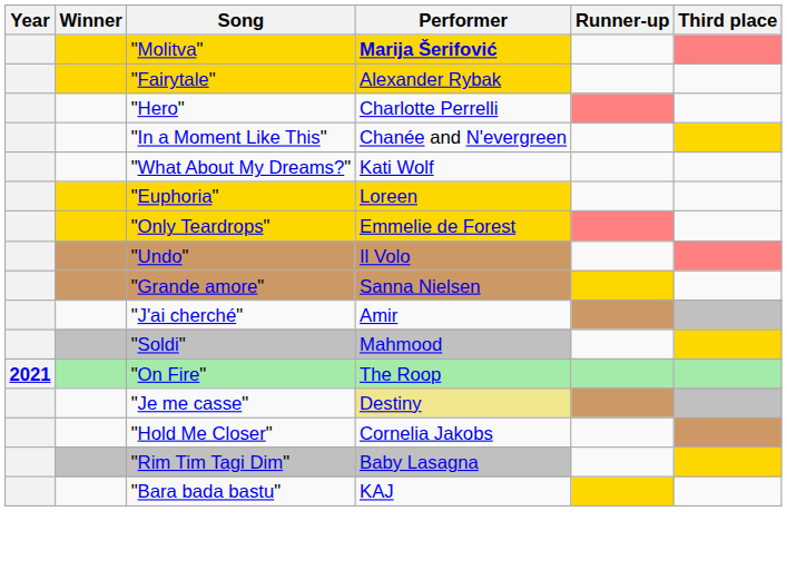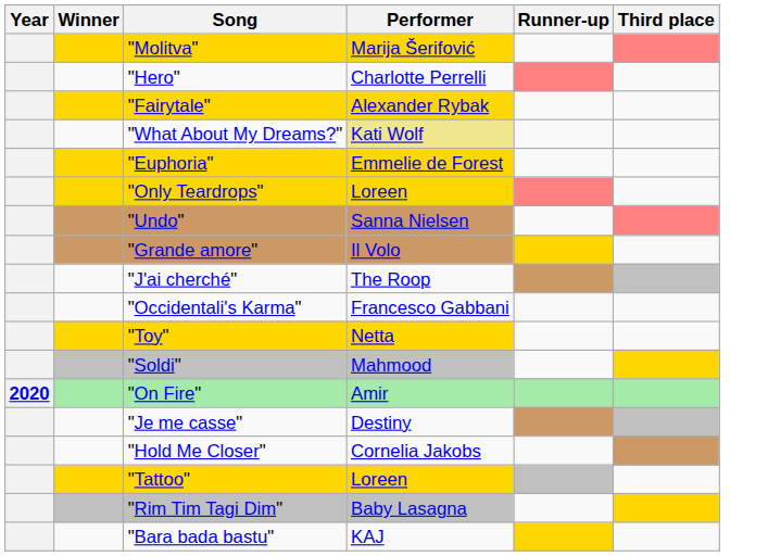"Molitva" | Performer: bold -> normal
rows swapped: "Hero" <-> "Fairytale"
- row: "In a Moment Like This" | Chanée and N'evergreen
"What About My Dreams?" | Performer: no background -> khaki background
"Euphoria" | Performer: Loreen -> Emmelie de Forest
"Only Teardrops" | Performer: Emmelie de Forest -> Loreen
"Undo" | Performer: Il Volo -> Sanna Nielsen
"Grande amore" | Performer: Sanna Nielsen -> Il Volo
"J'ai cherché" | Performer: Amir -> The Roop
+ row: "Occidentali's Karma" | Francesco Gabbani
+ row: "Toy" | Netta
"On Fire" | Year: 2021 -> 2020
"On Fire" | Performer: The Roop -> Amir
"Je me casse" | Performer: khaki background -> no background
+ row: "Tattoo" | Loreen
